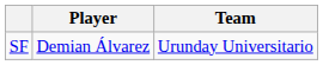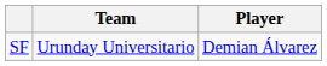columns swapped: Player <-> Team
